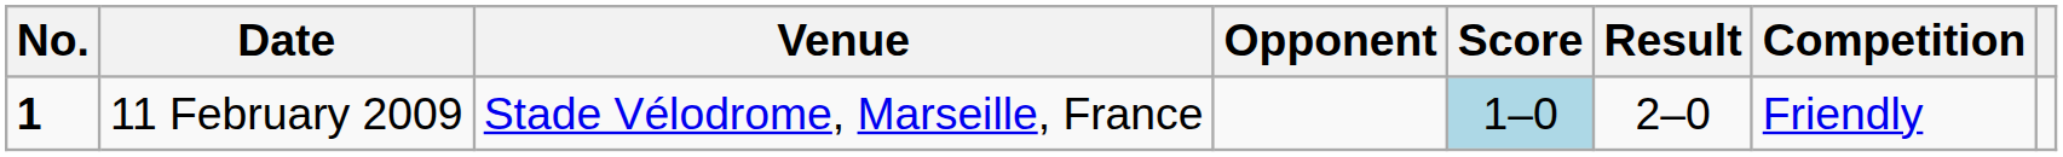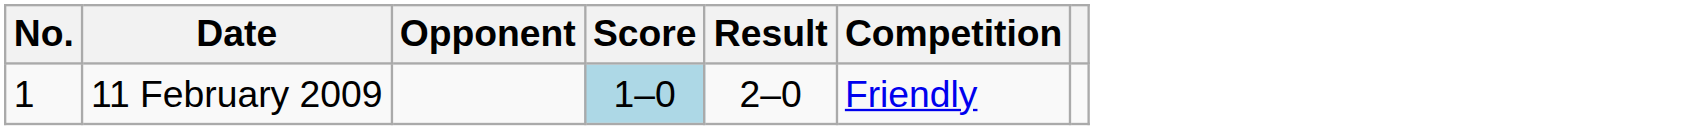- column: Venue | Stade Vélodrome, Marseille, France
11 February 2009 | No.: bold -> normal
